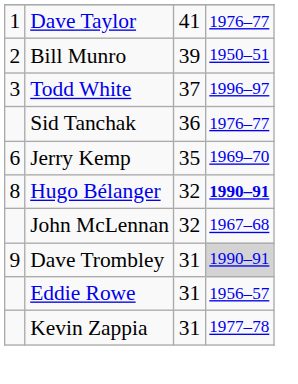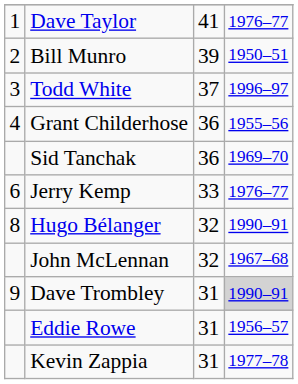+ row: 4 | Grant Childerhose | 36 | 1955–56
Sid Tanchak | column 4: 1976–77 -> 1969–70
Jerry Kemp | column 3: 35 -> 33
Jerry Kemp | column 4: 1969–70 -> 1976–77
Hugo Bélanger | column 4: bold -> normal
